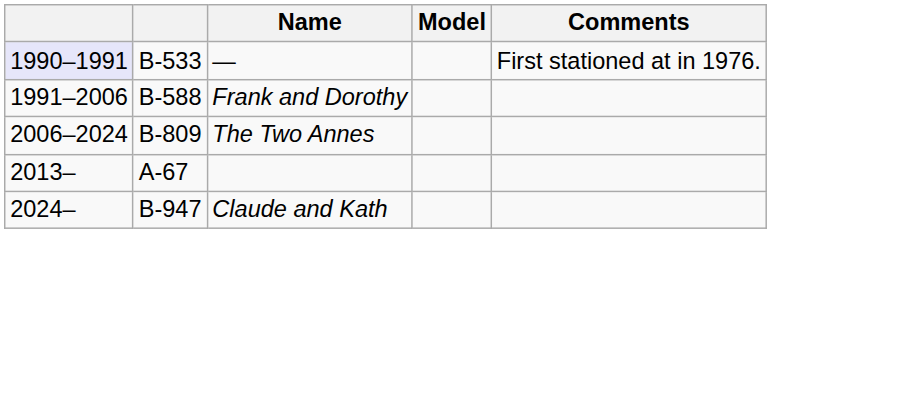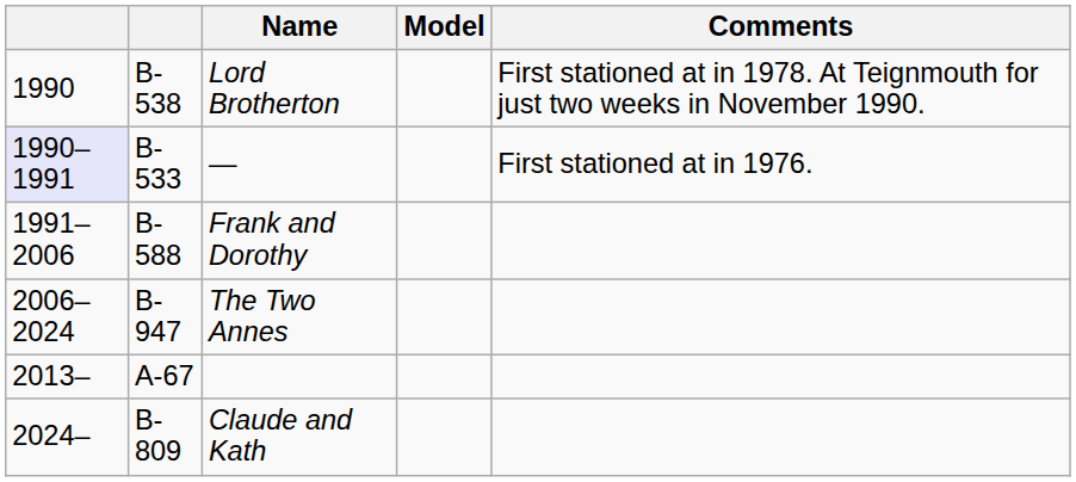+ row: 1990 | B-538 | Lord Brotherton | First stationed at in 1978. At Teignmouth for just two weeks in November 1990.
The Two Annes | column 2: B-809 -> B-947
Claude and Kath | column 2: B-947 -> B-809
